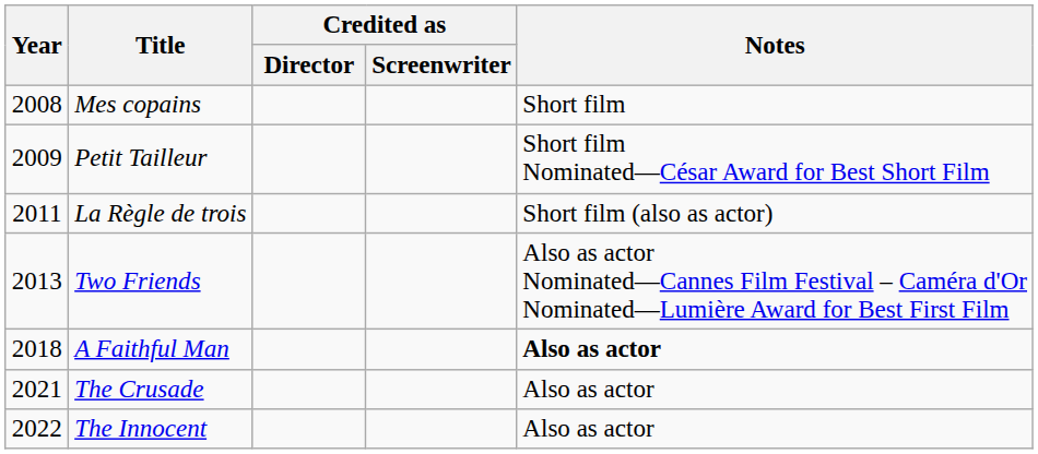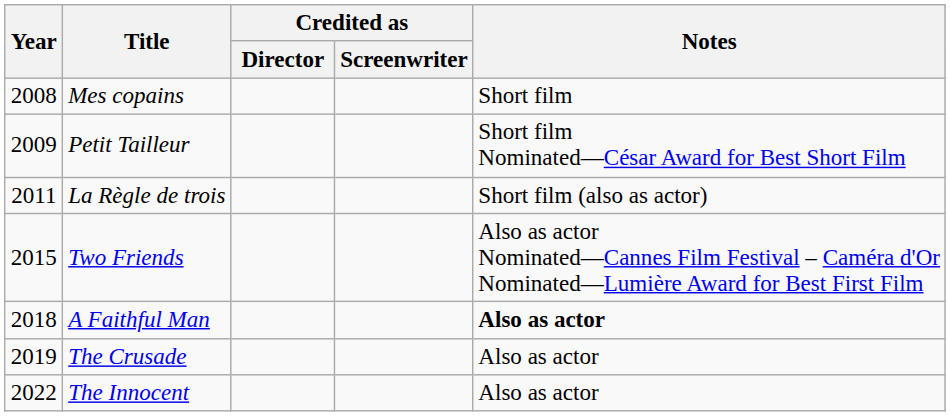Two Friends | Year: 2013 -> 2015
The Crusade | Year: 2021 -> 2019
